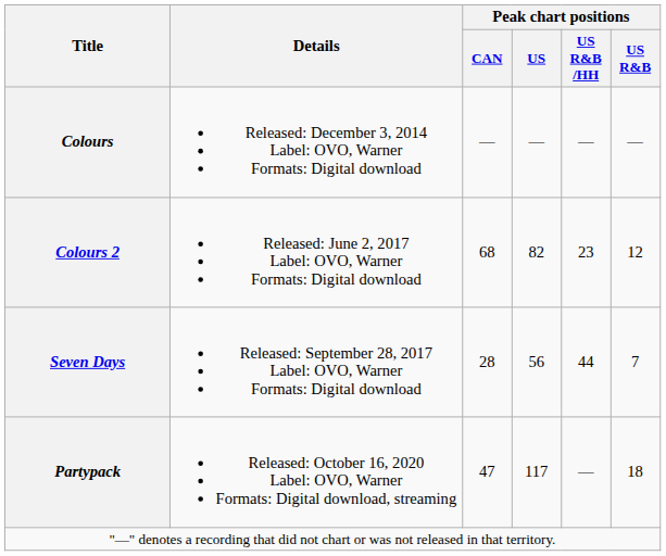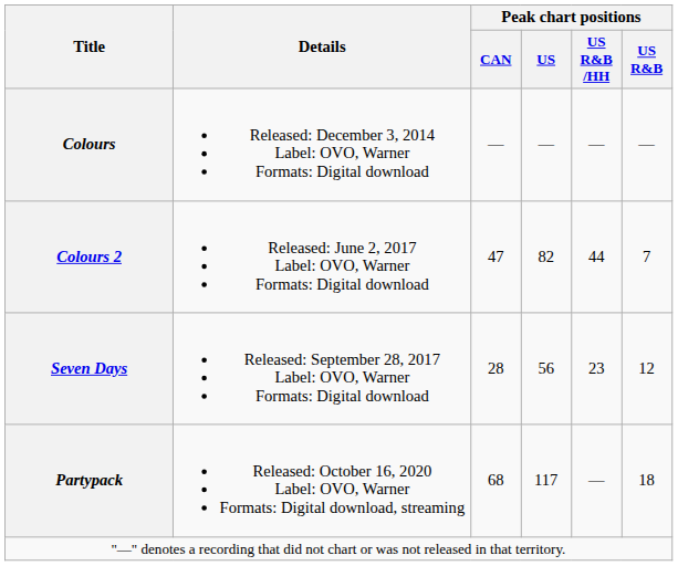Colours 2 | Peak chart positions / CAN: 68 -> 47
Colours 2 | Peak chart positions / US R&B /HH: 23 -> 44
Colours 2 | Peak chart positions / US R&B: 12 -> 7
Seven Days | Peak chart positions / US R&B /HH: 44 -> 23
Seven Days | Peak chart positions / US R&B: 7 -> 12
Partypack | Peak chart positions / CAN: 47 -> 68
